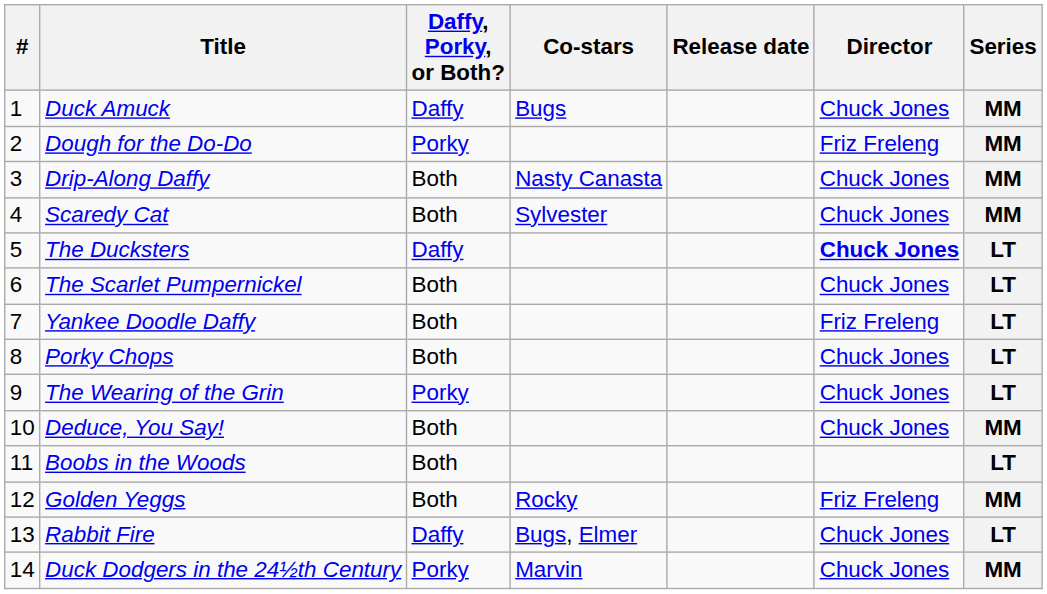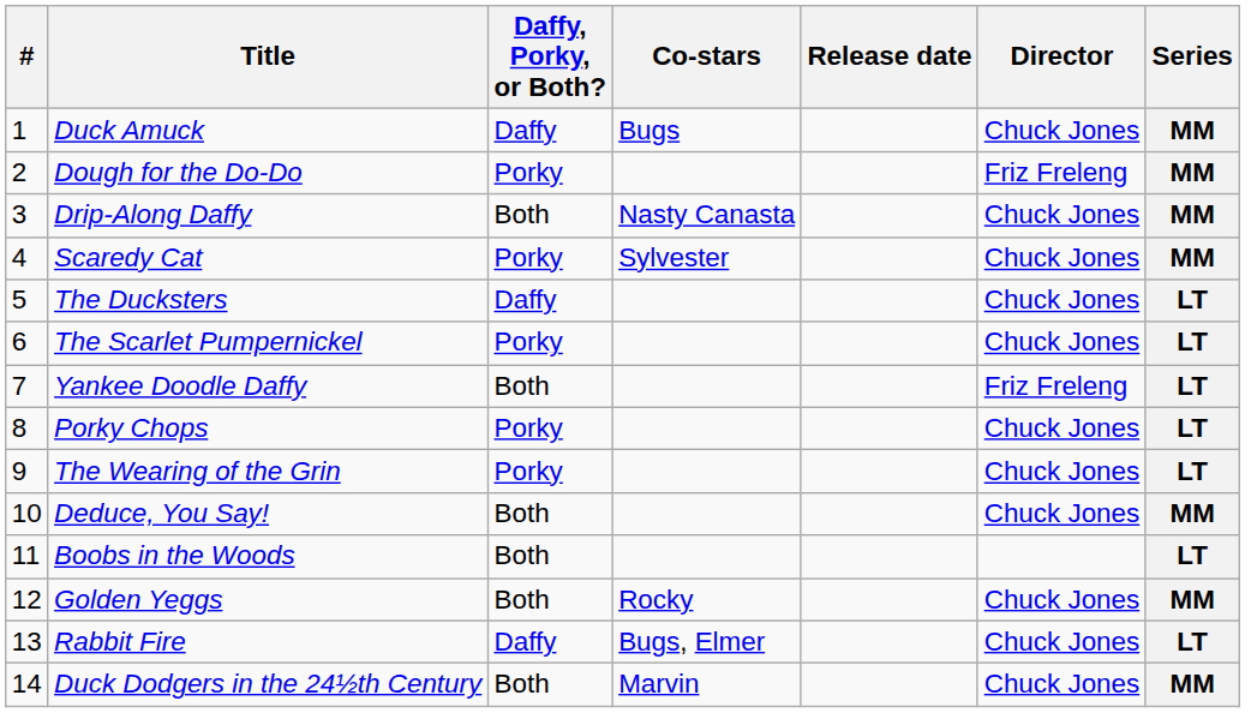Scaredy Cat | Daffy, Porky, or Both?: Both -> Porky
The Ducksters | Director: bold -> normal
The Scarlet Pumpernickel | Daffy, Porky, or Both?: Both -> Porky
Porky Chops | Daffy, Porky, or Both?: Both -> Porky
Golden Yeggs | Director: Friz Freleng -> Chuck Jones
Duck Dodgers in the 24½th Century | Daffy, Porky, or Both?: Porky -> Both
